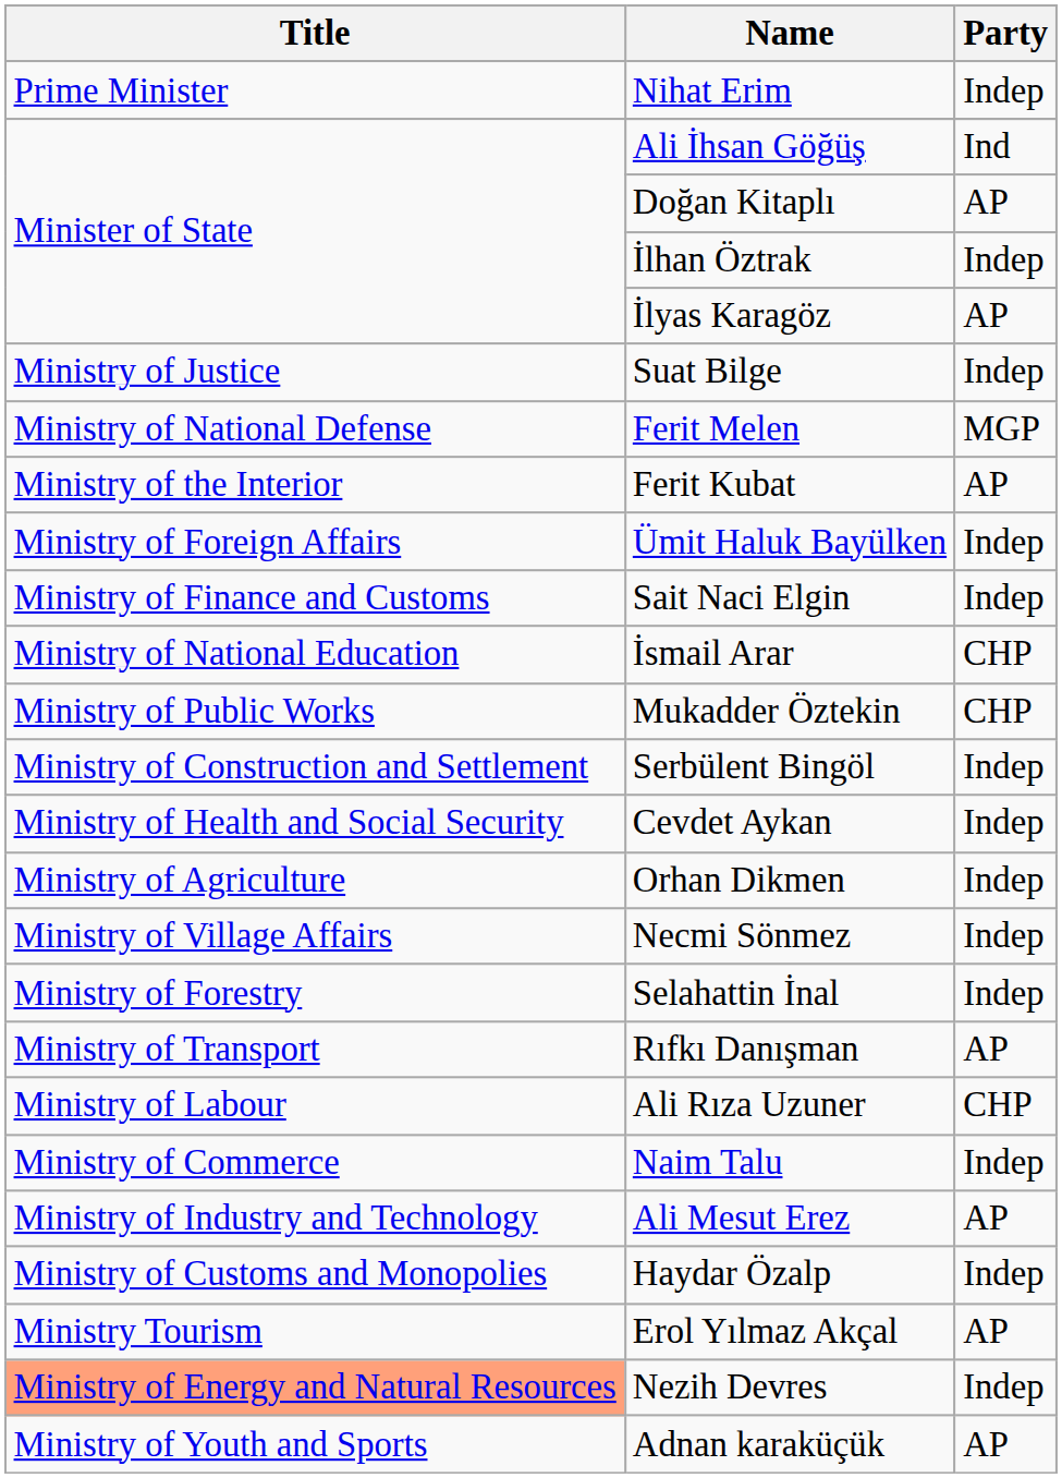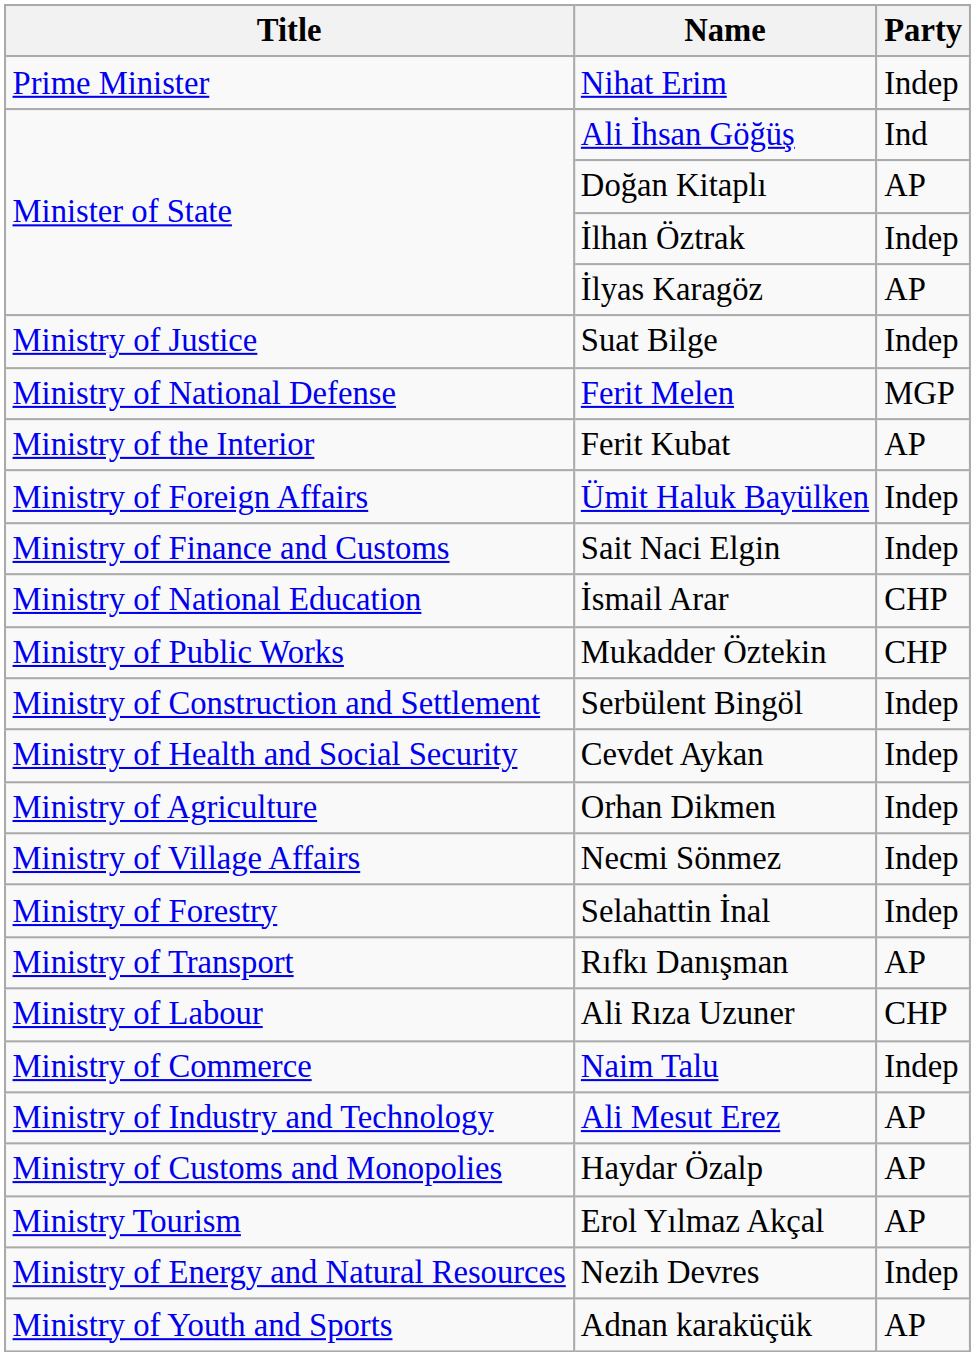Haydar Özalp | Party: Indep -> AP
Nezih Devres | Title: lightsalmon background -> no background
